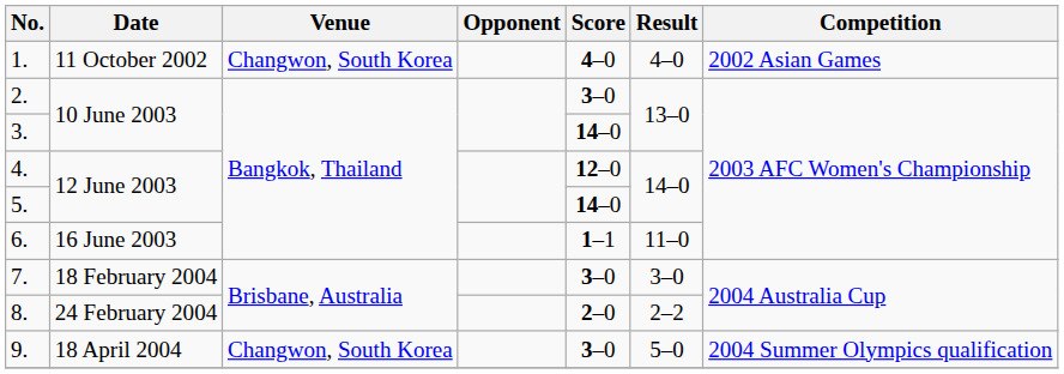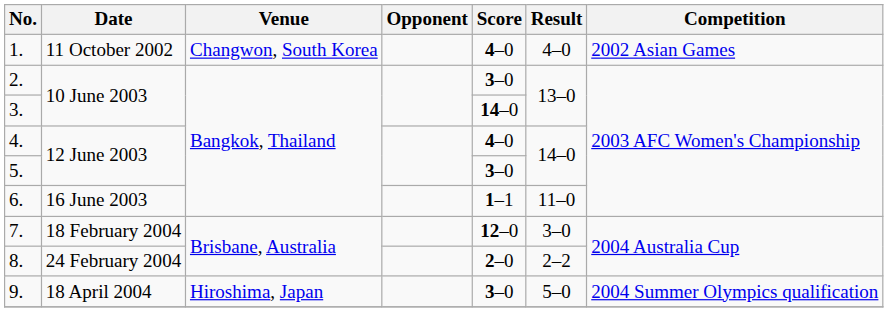4. | Score: 12–0 -> 4–0
5. | Score: 14–0 -> 3–0
7. | Score: 3–0 -> 12–0
9. | Venue: Changwon, South Korea -> Hiroshima, Japan
